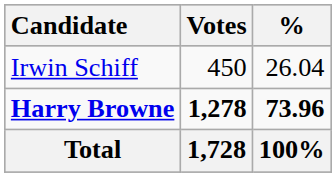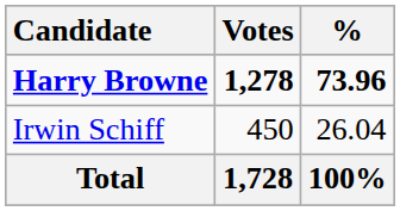rows swapped: Harry Browne <-> Irwin Schiff
